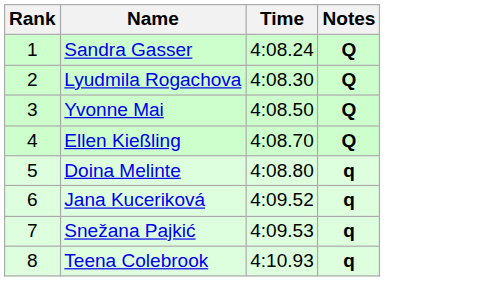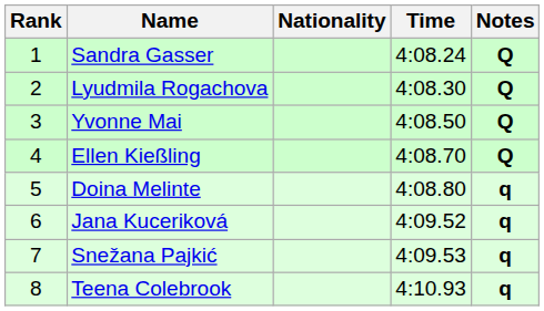+ column: Nationality
